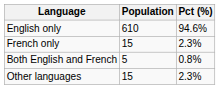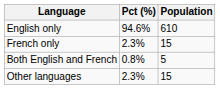columns swapped: Population <-> Pct (%)
